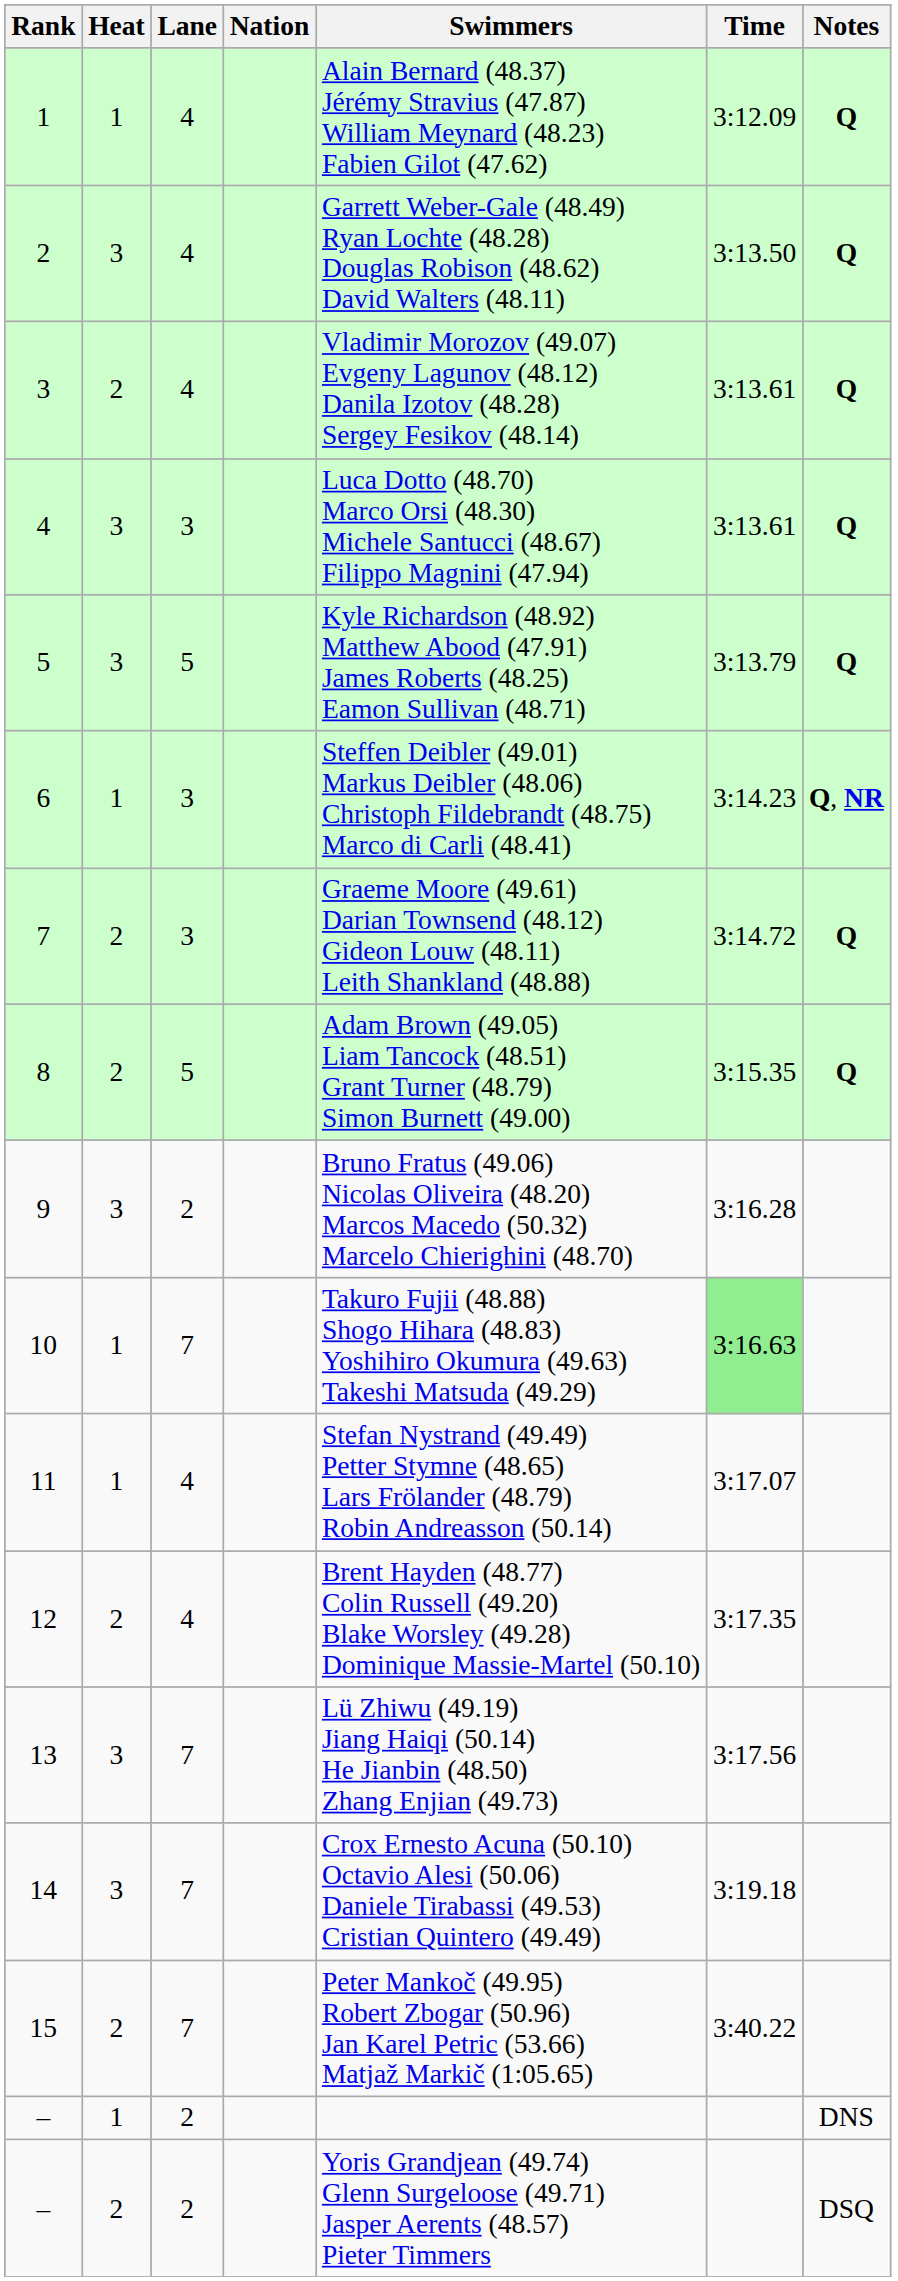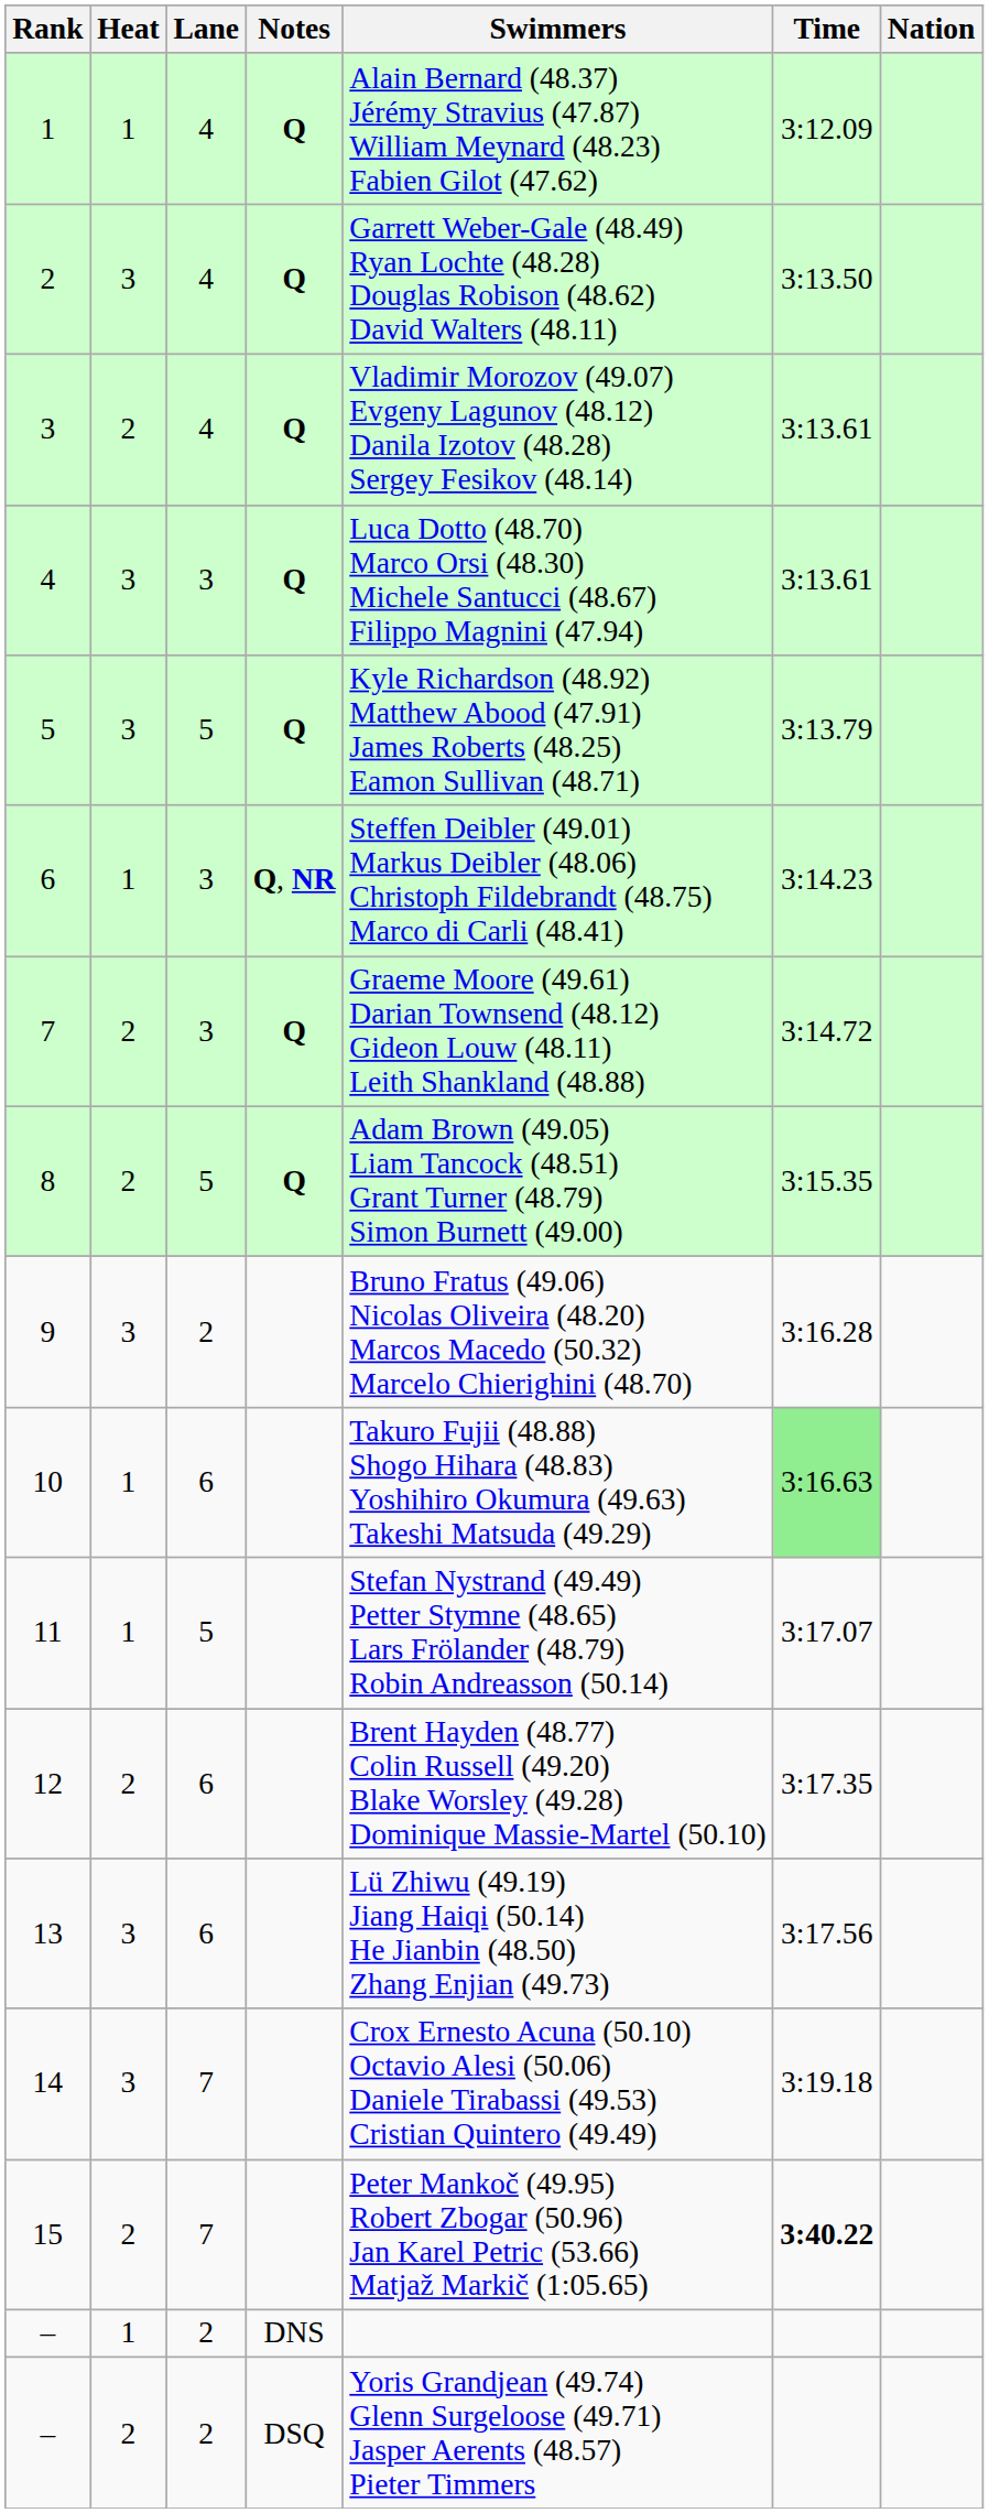columns swapped: Nation <-> Notes
10 | Lane: 7 -> 6
11 | Lane: 4 -> 5
12 | Lane: 4 -> 6
13 | Lane: 7 -> 6
15 | Time: normal -> bold
